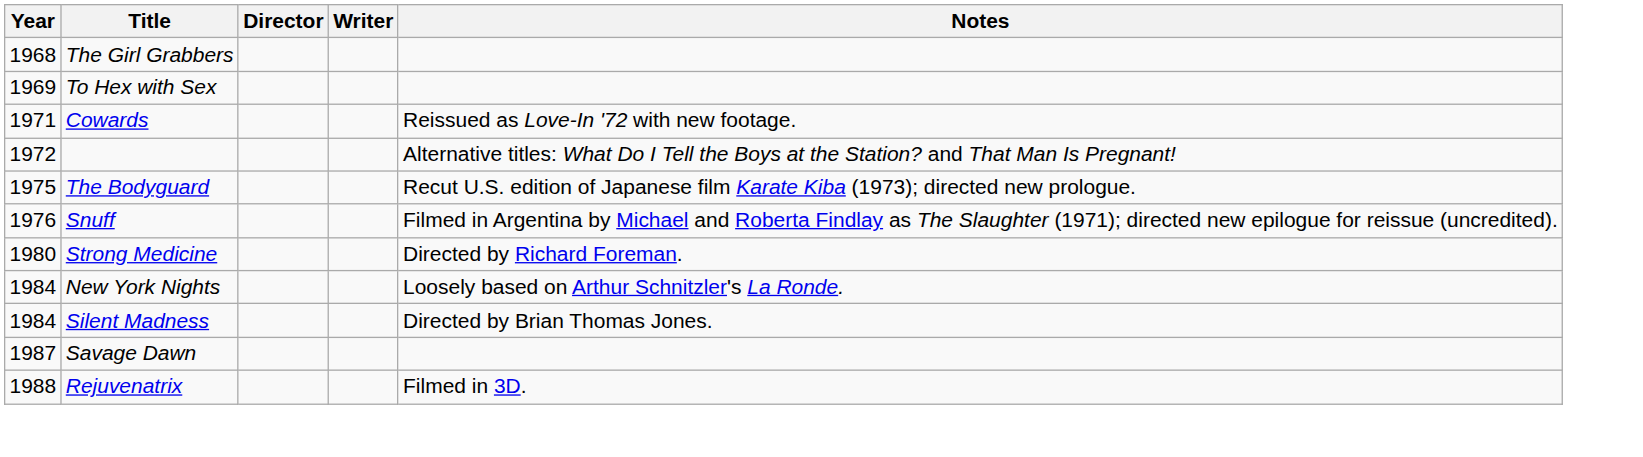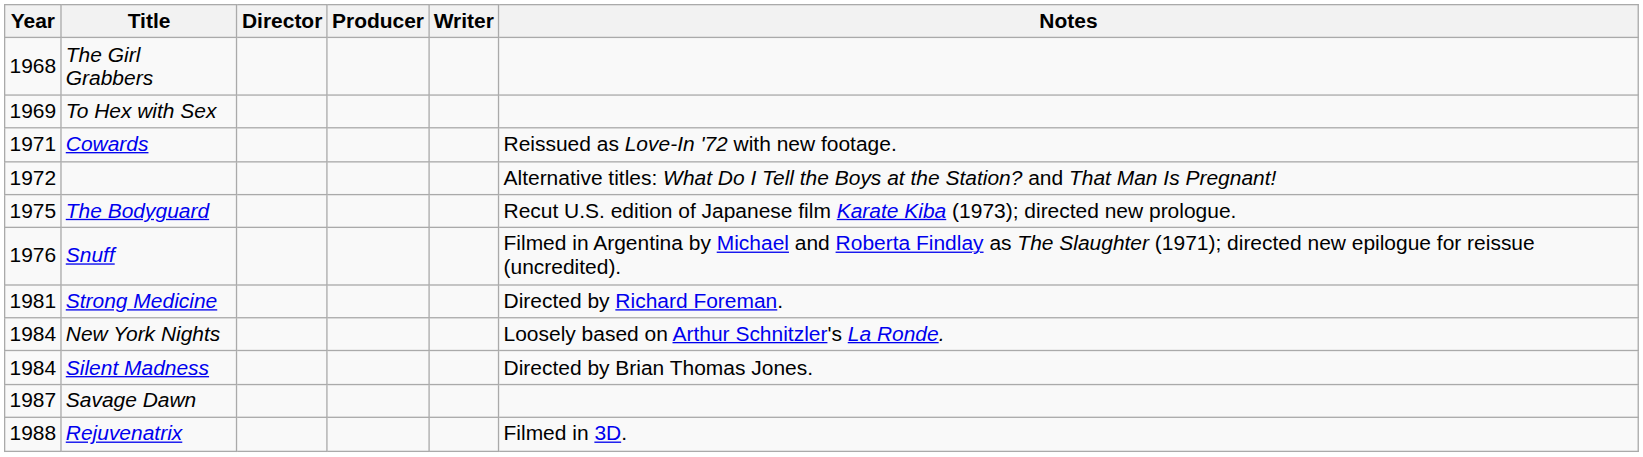+ column: Producer
Strong Medicine | Year: 1980 -> 1981
